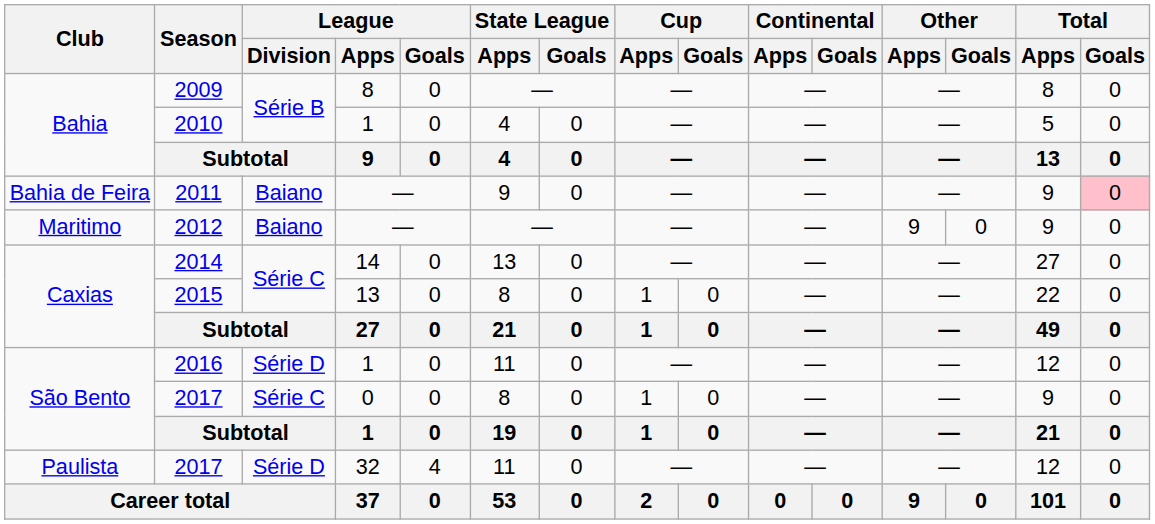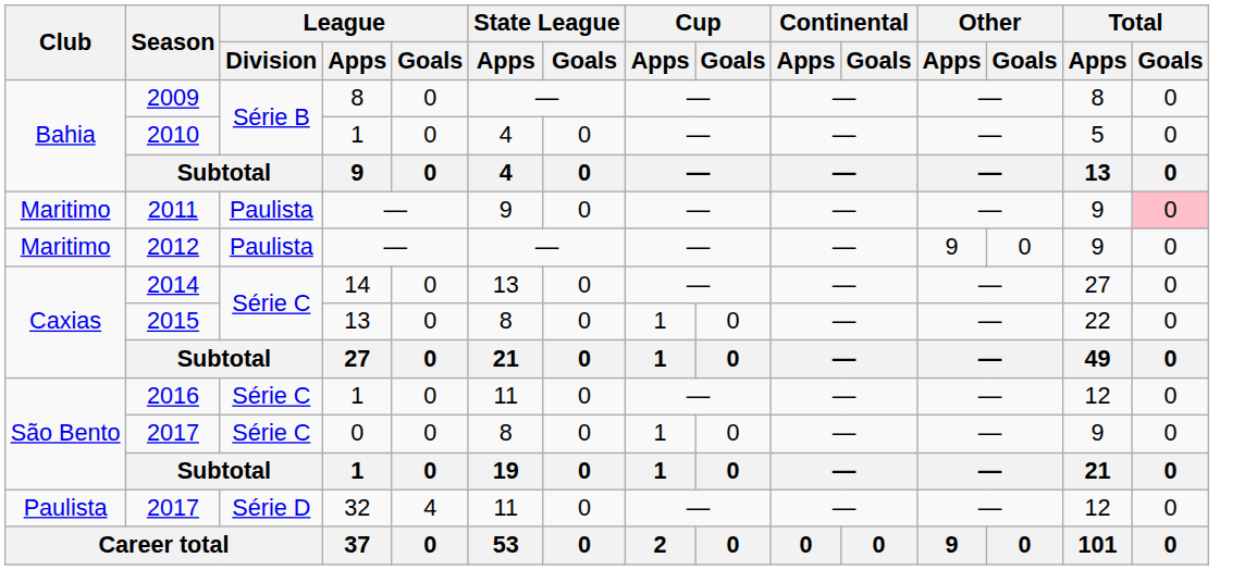2011 | Club: Bahia de Feira -> Maritimo
2011 | League / Division: Baiano -> Paulista
2012 | League / Division: Baiano -> Paulista
2016 | League / Division: Série D -> Série C
